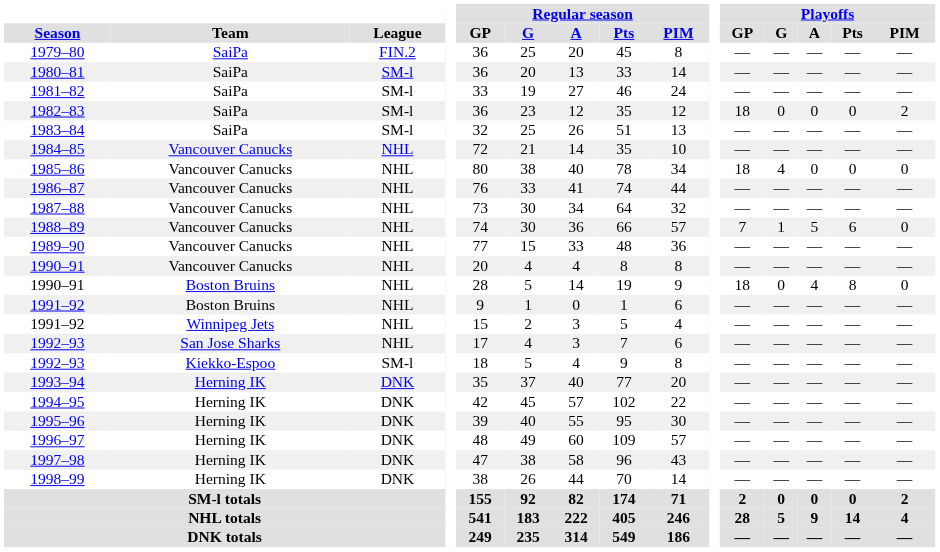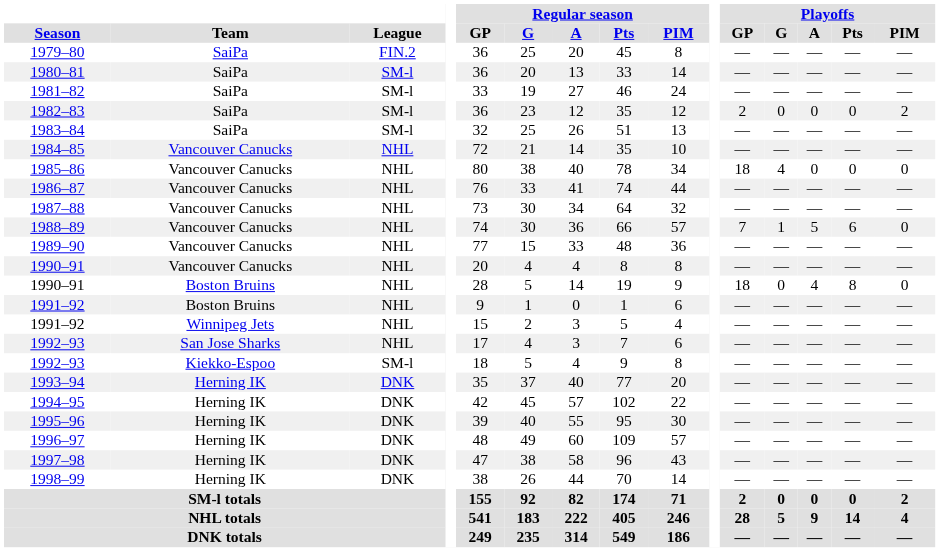1982–83 | Playoffs / GP: 18 -> 2
